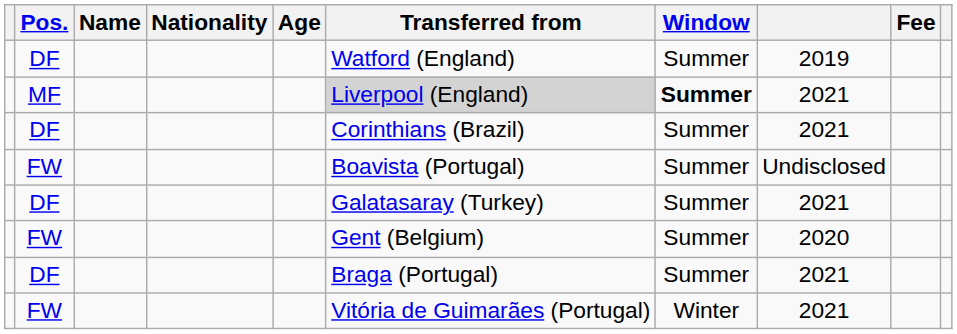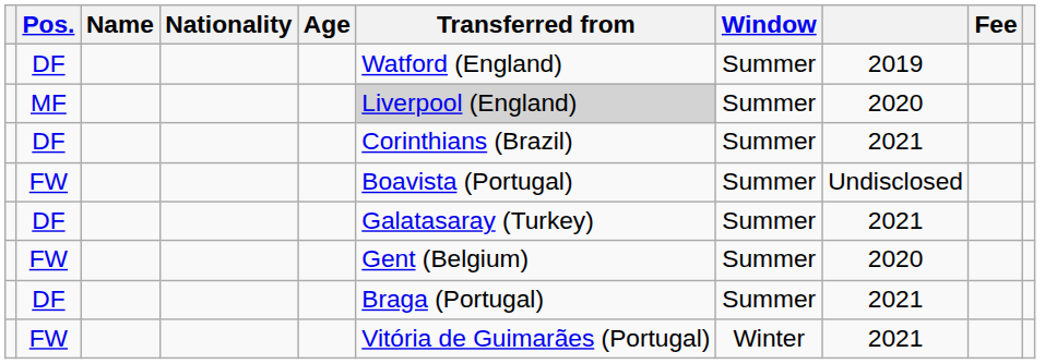MF | Window: bold -> normal
MF | column 8: 2021 -> 2020
